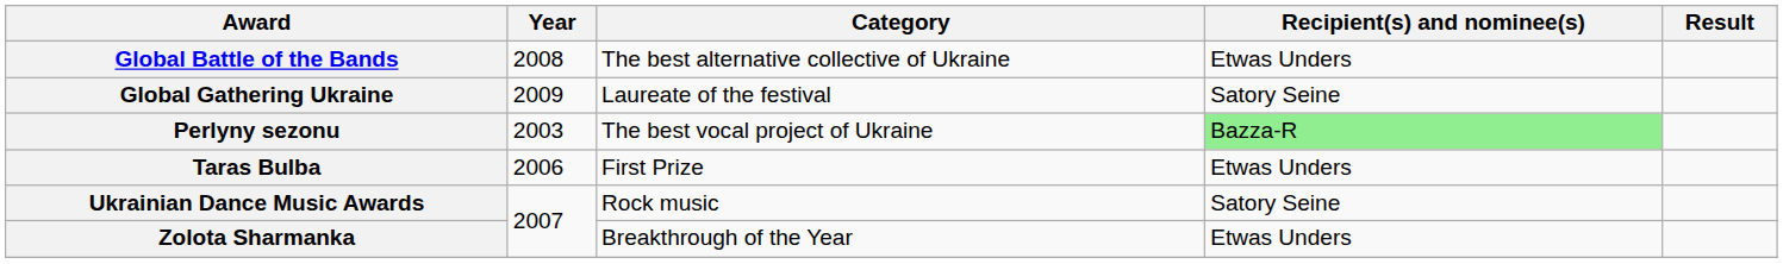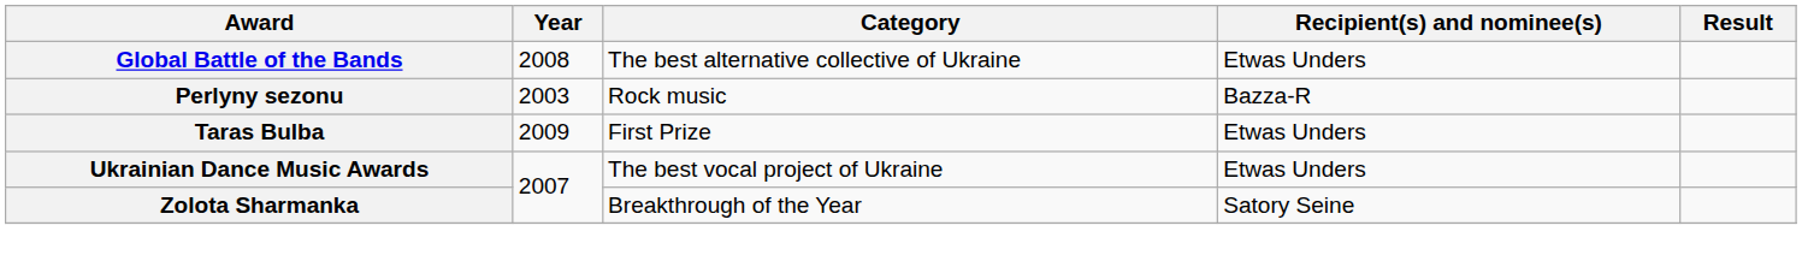- row: Global Gathering Ukraine | 2009 | Laureate of the festival | Satory Seine
Perlyny sezonu | Category: The best vocal project of Ukraine -> Rock music
Perlyny sezonu | Recipient(s) and nominee(s): lightgreen background -> no background
Taras Bulba | Year: 2006 -> 2009
Ukrainian Dance Music Awards | Category: Rock music -> The best vocal project of Ukraine
Ukrainian Dance Music Awards | Recipient(s) and nominee(s): Satory Seine -> Etwas Unders
Zolota Sharmanka | Recipient(s) and nominee(s): Etwas Unders -> Satory Seine
